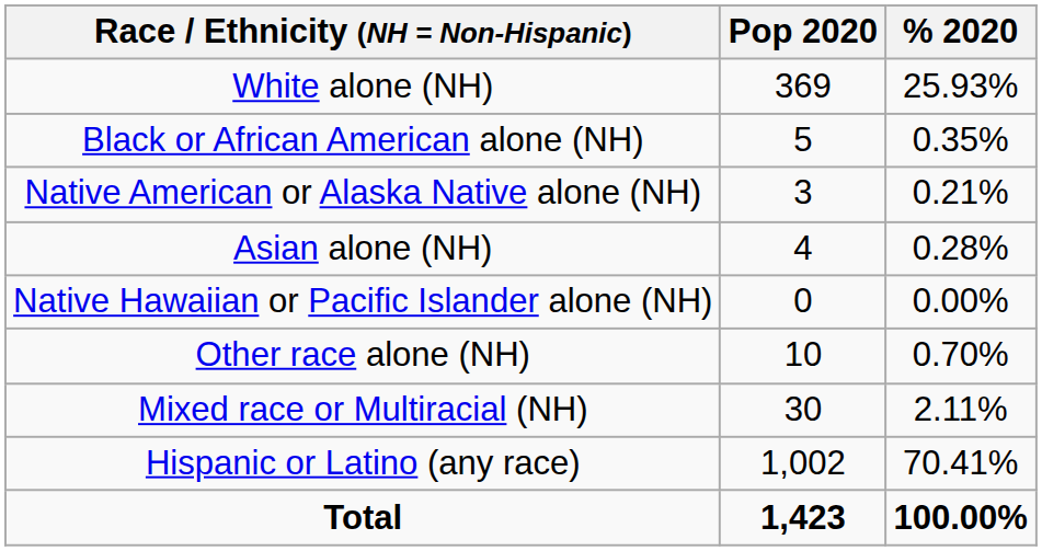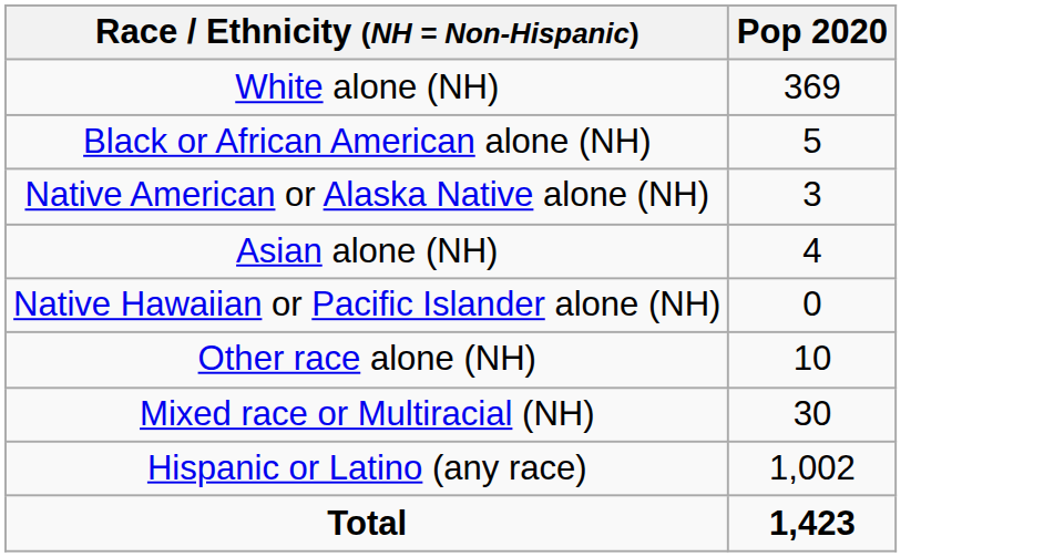- column: % 2020 | 25.93% | 0.35% | 0.21% | 0.28% | 0.00% | 0.70% | 2.11% | 70.41% | 100.00%
